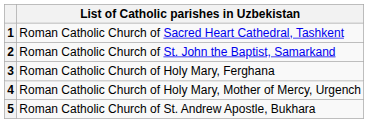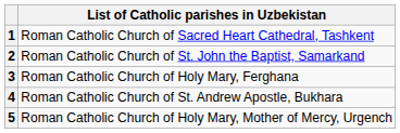4 | List of Catholic parishes in Uzbekistan: Roman Catholic Church of Holy Mary, Mother of Mercy, Urgench -> Roman Catholic Church of St. Andrew Apostle, Bukhara
5 | List of Catholic parishes in Uzbekistan: Roman Catholic Church of St. Andrew Apostle, Bukhara -> Roman Catholic Church of Holy Mary, Mother of Mercy, Urgench
